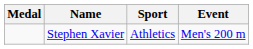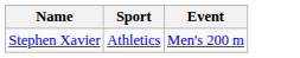- column: Medal
